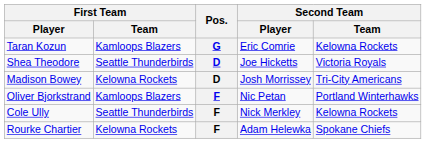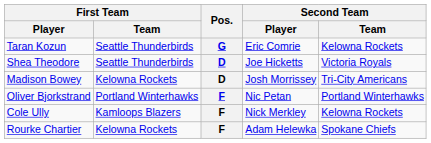Taran Kozun | First Team / Team: Kamloops Blazers -> Seattle Thunderbirds
Oliver Bjorkstrand | First Team / Team: Kamloops Blazers -> Portland Winterhawks
Cole Ully | First Team / Team: Seattle Thunderbirds -> Kamloops Blazers
